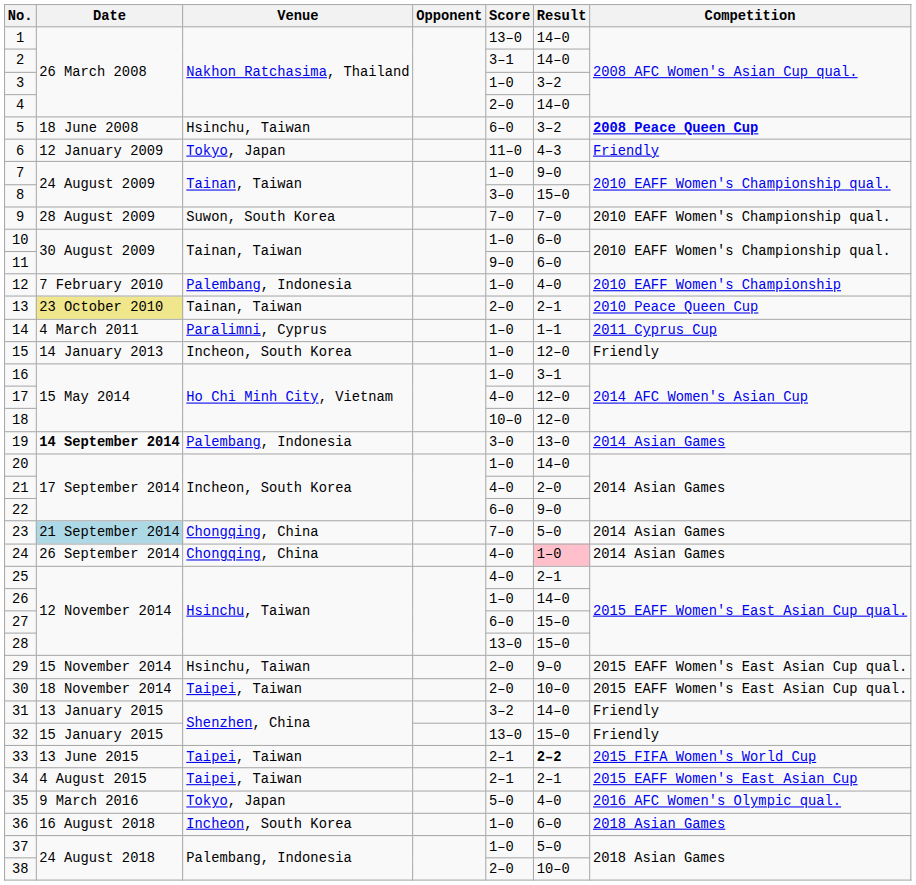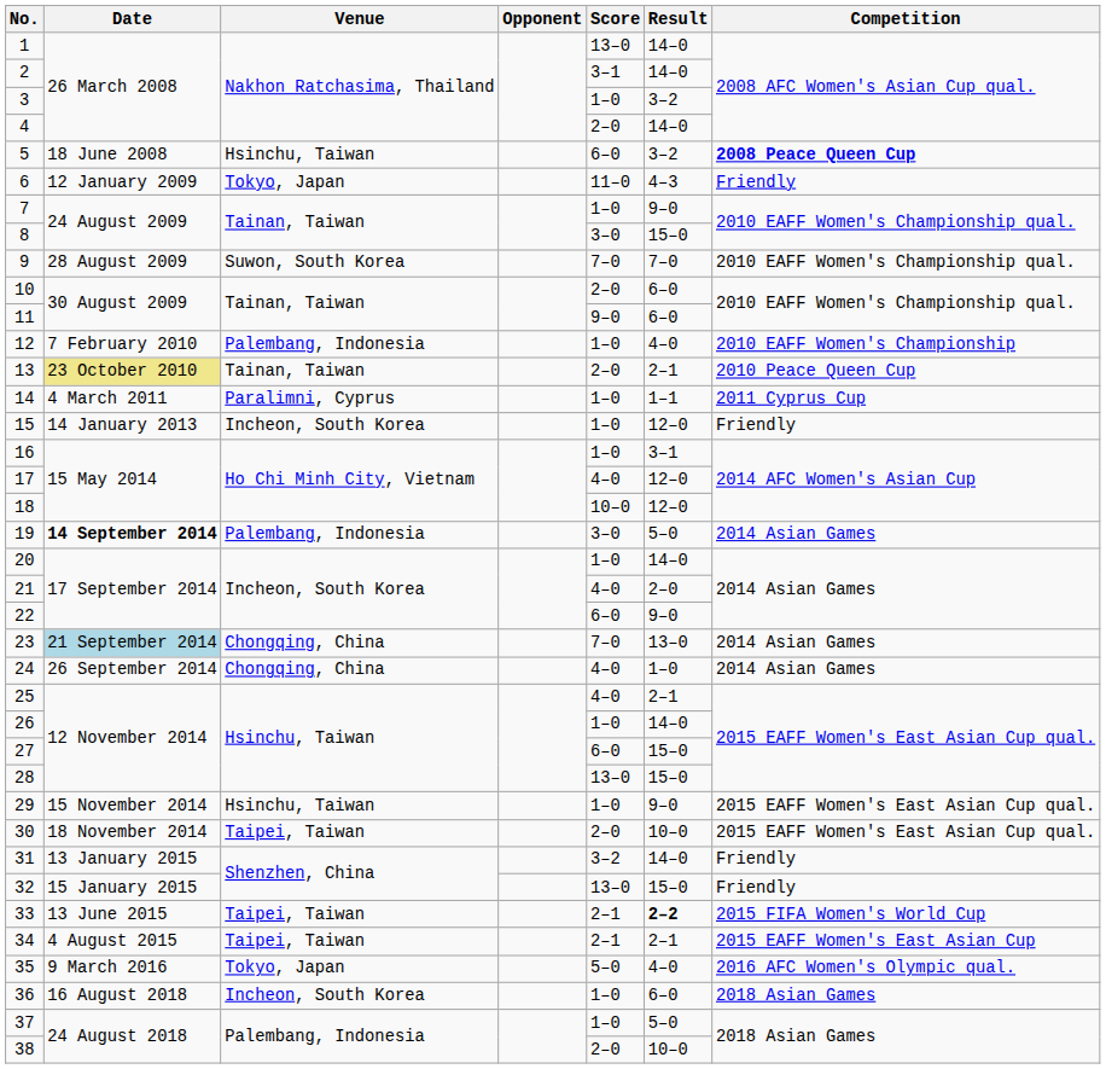10 | Score: 1–0 -> 2–0
19 | Result: 13–0 -> 5–0
23 | Result: 5–0 -> 13–0
24 | Result: pink background -> no background
29 | Score: 2–0 -> 1–0
